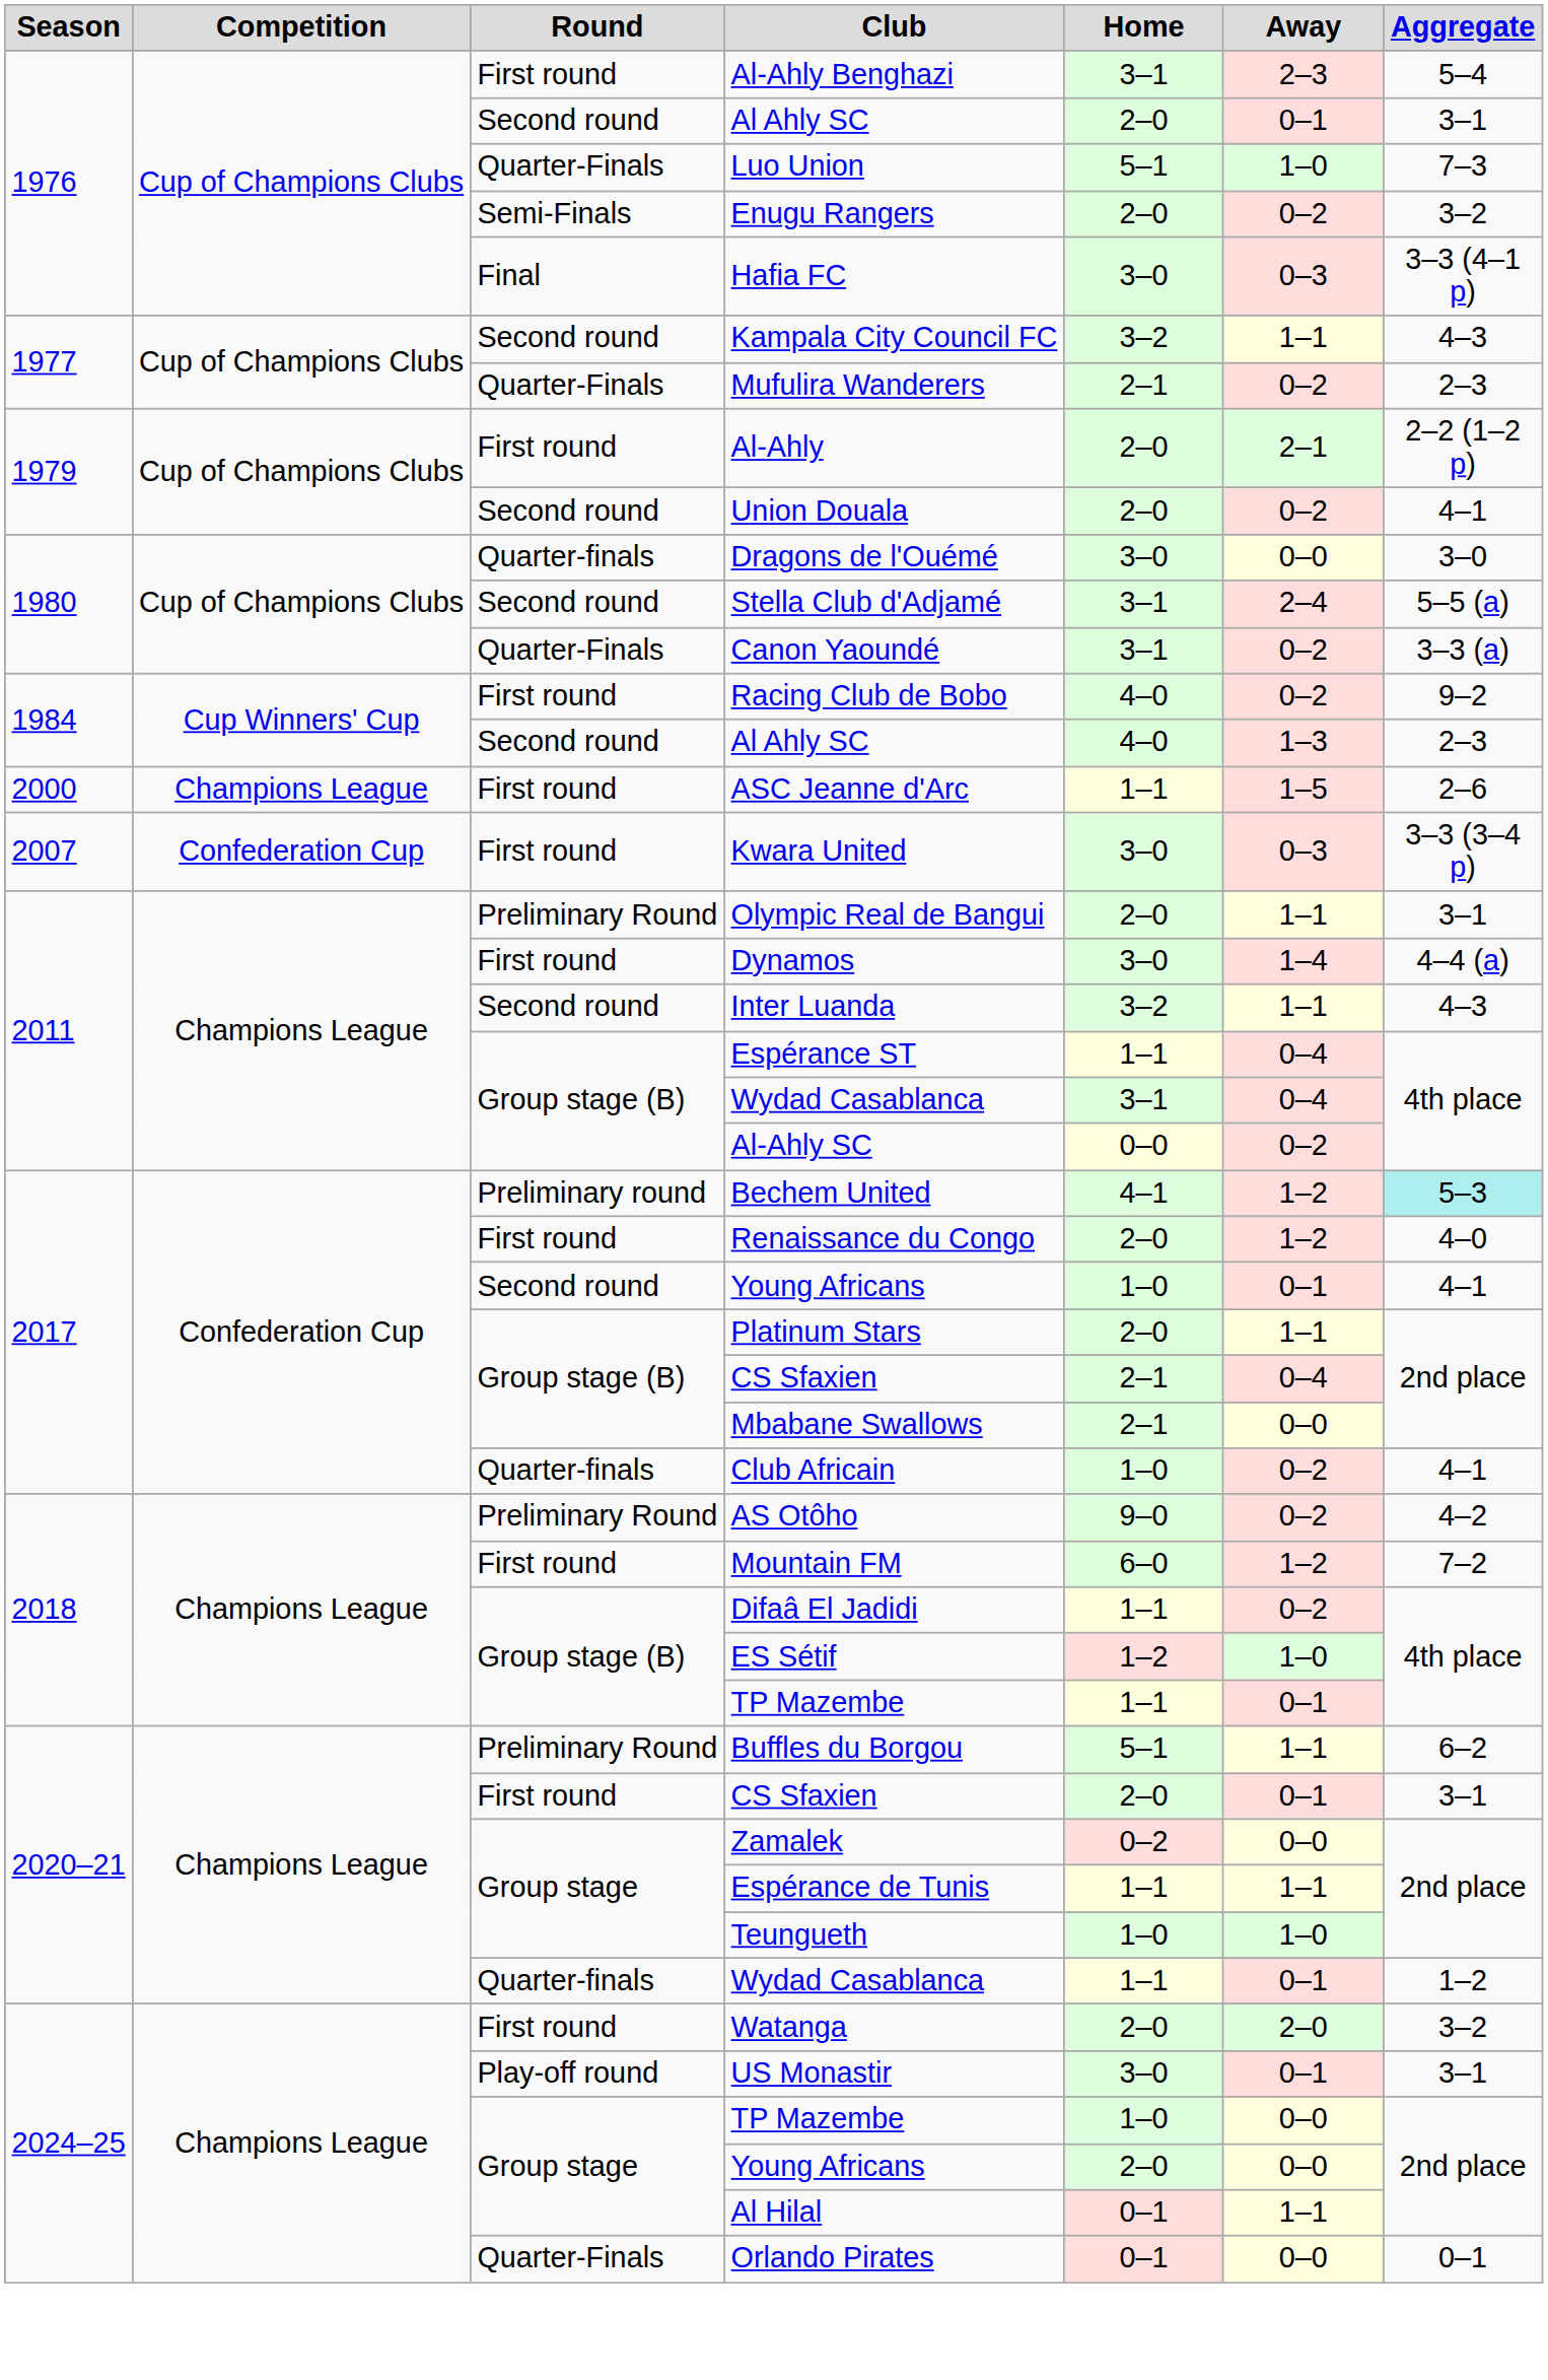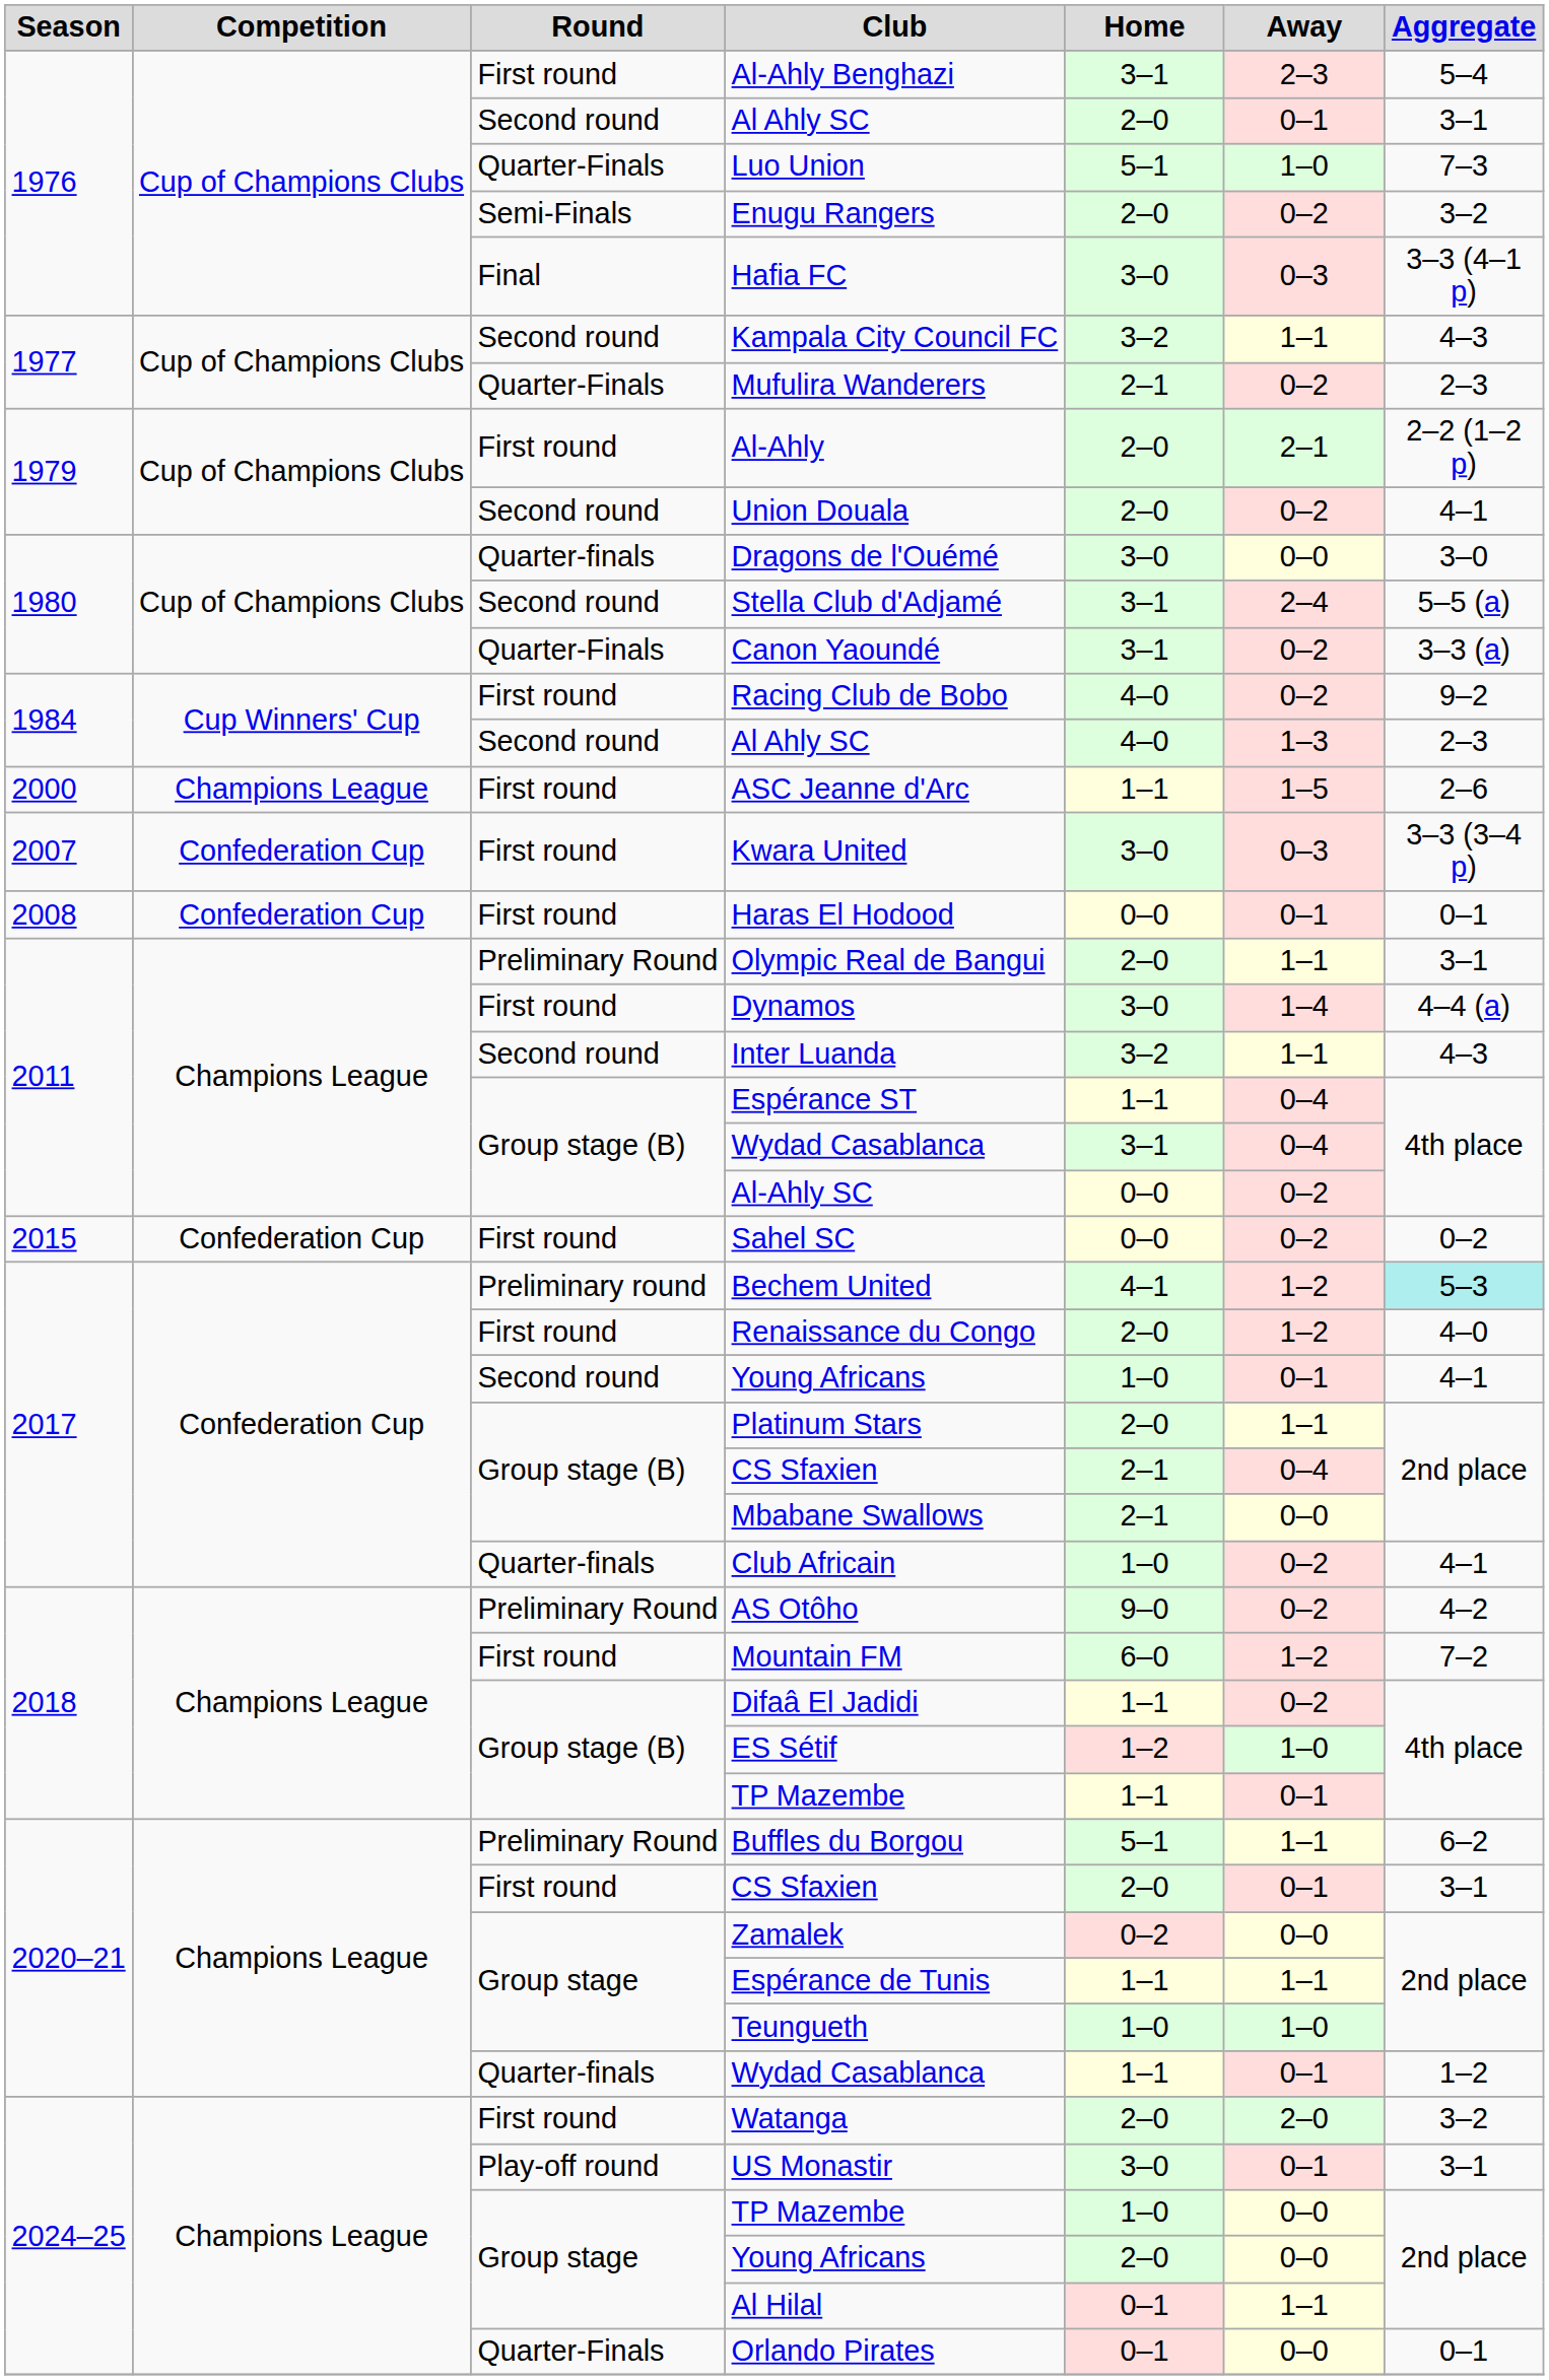+ row: 2008 | Confederation Cup | First round | Haras El Hodood | 0–0 | 0–1 | 0–1
+ row: 2015 | Confederation Cup | First round | Sahel SC | 0–0 | 0–2 | 0–2
